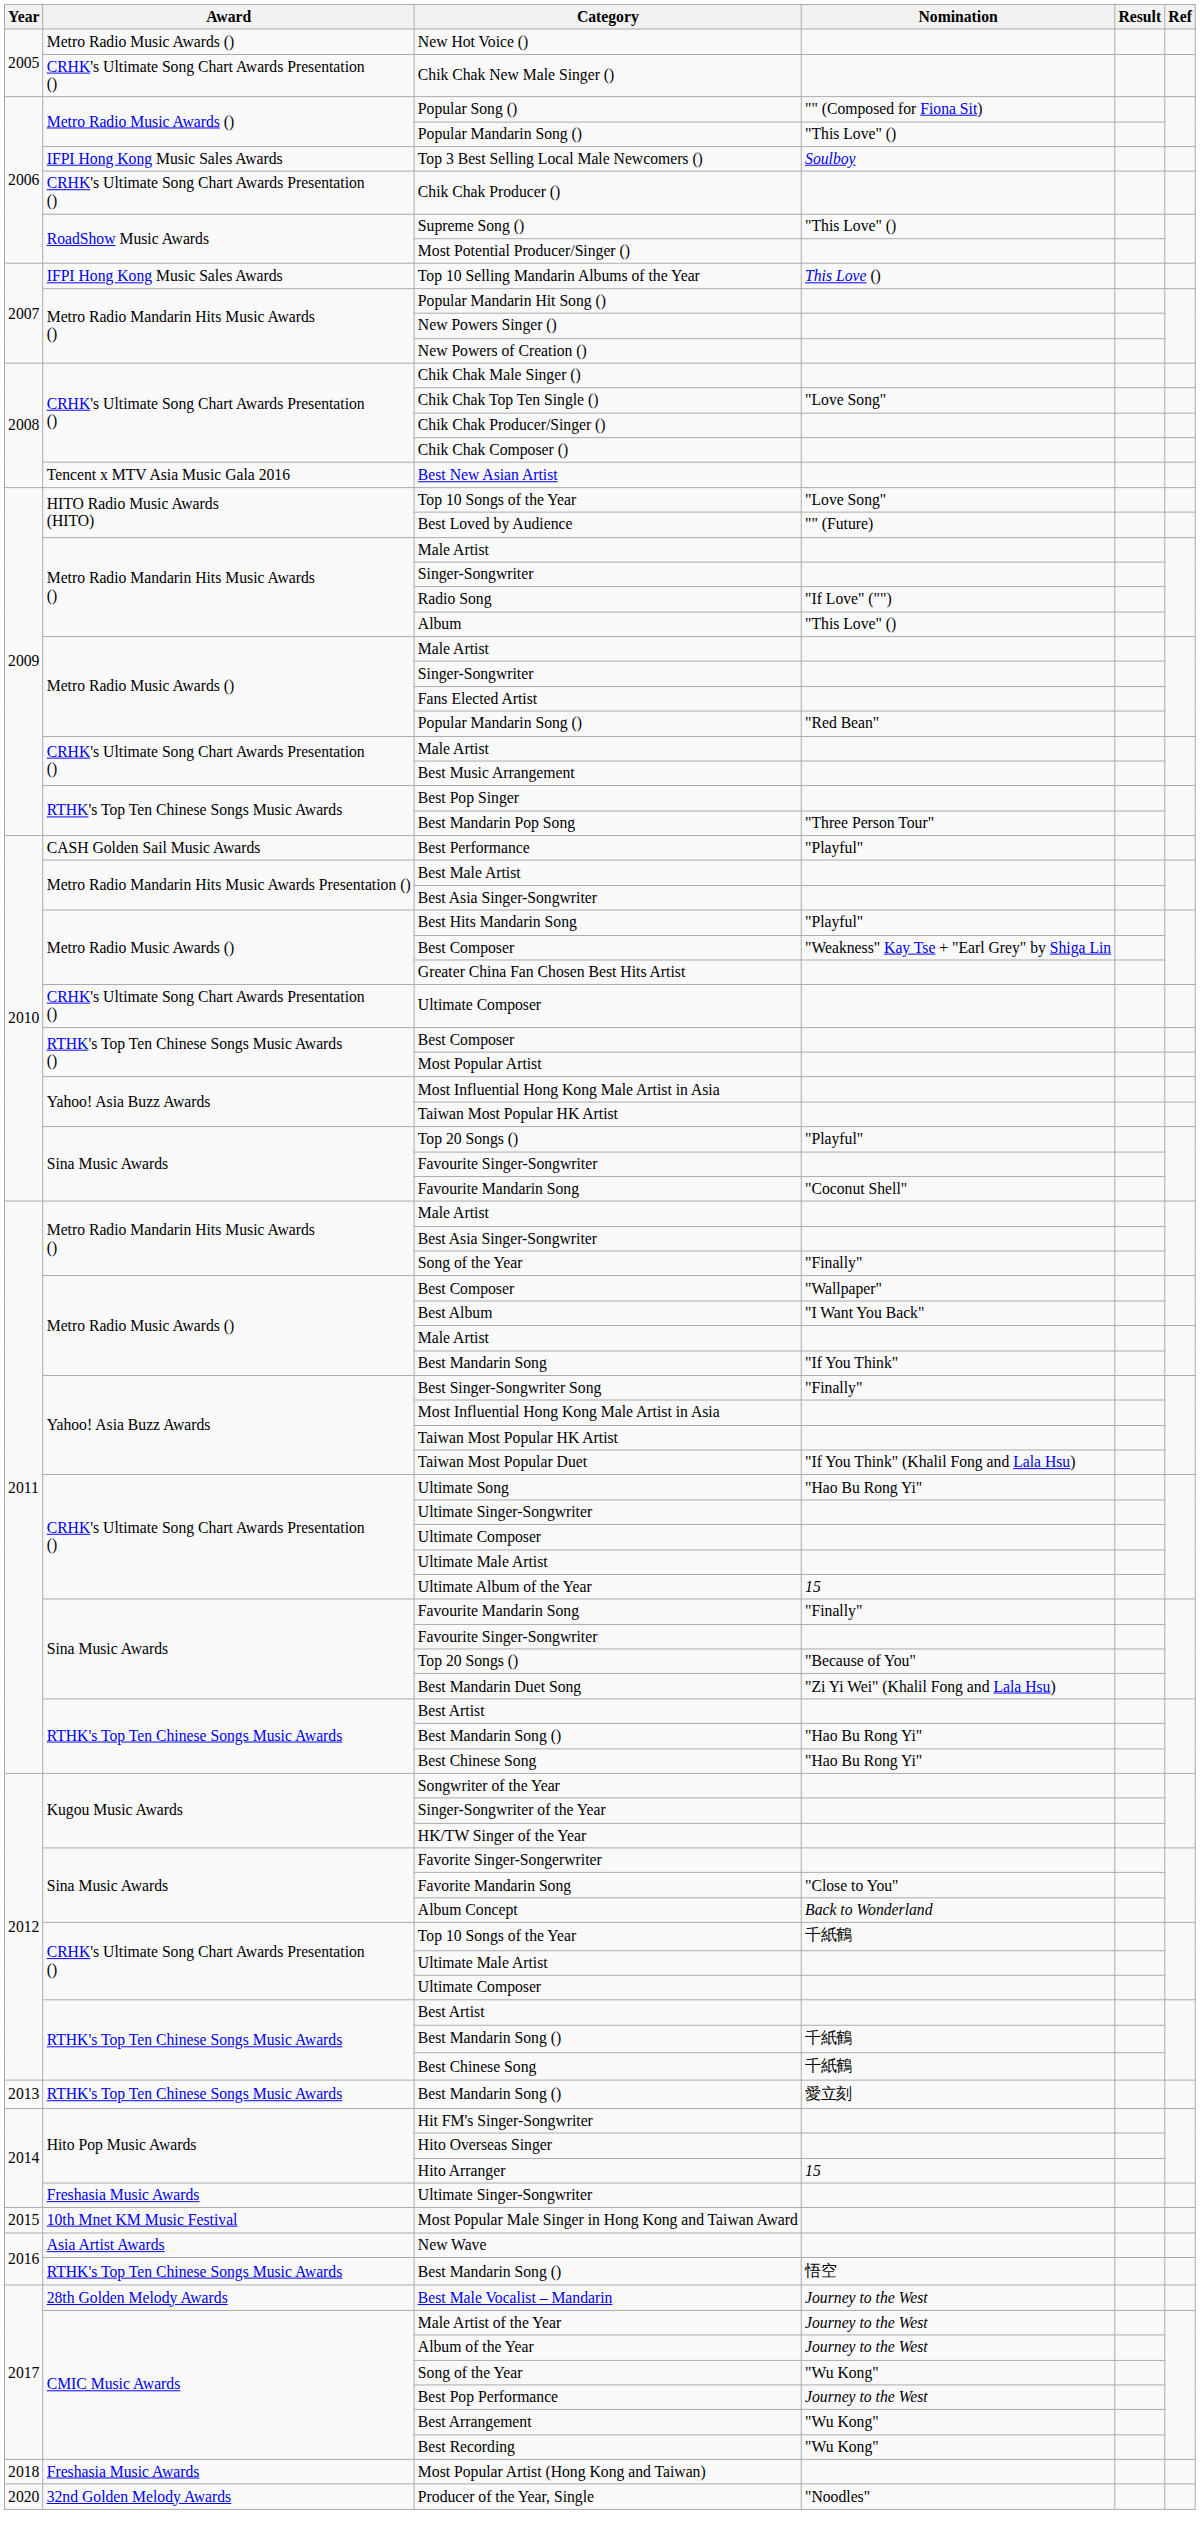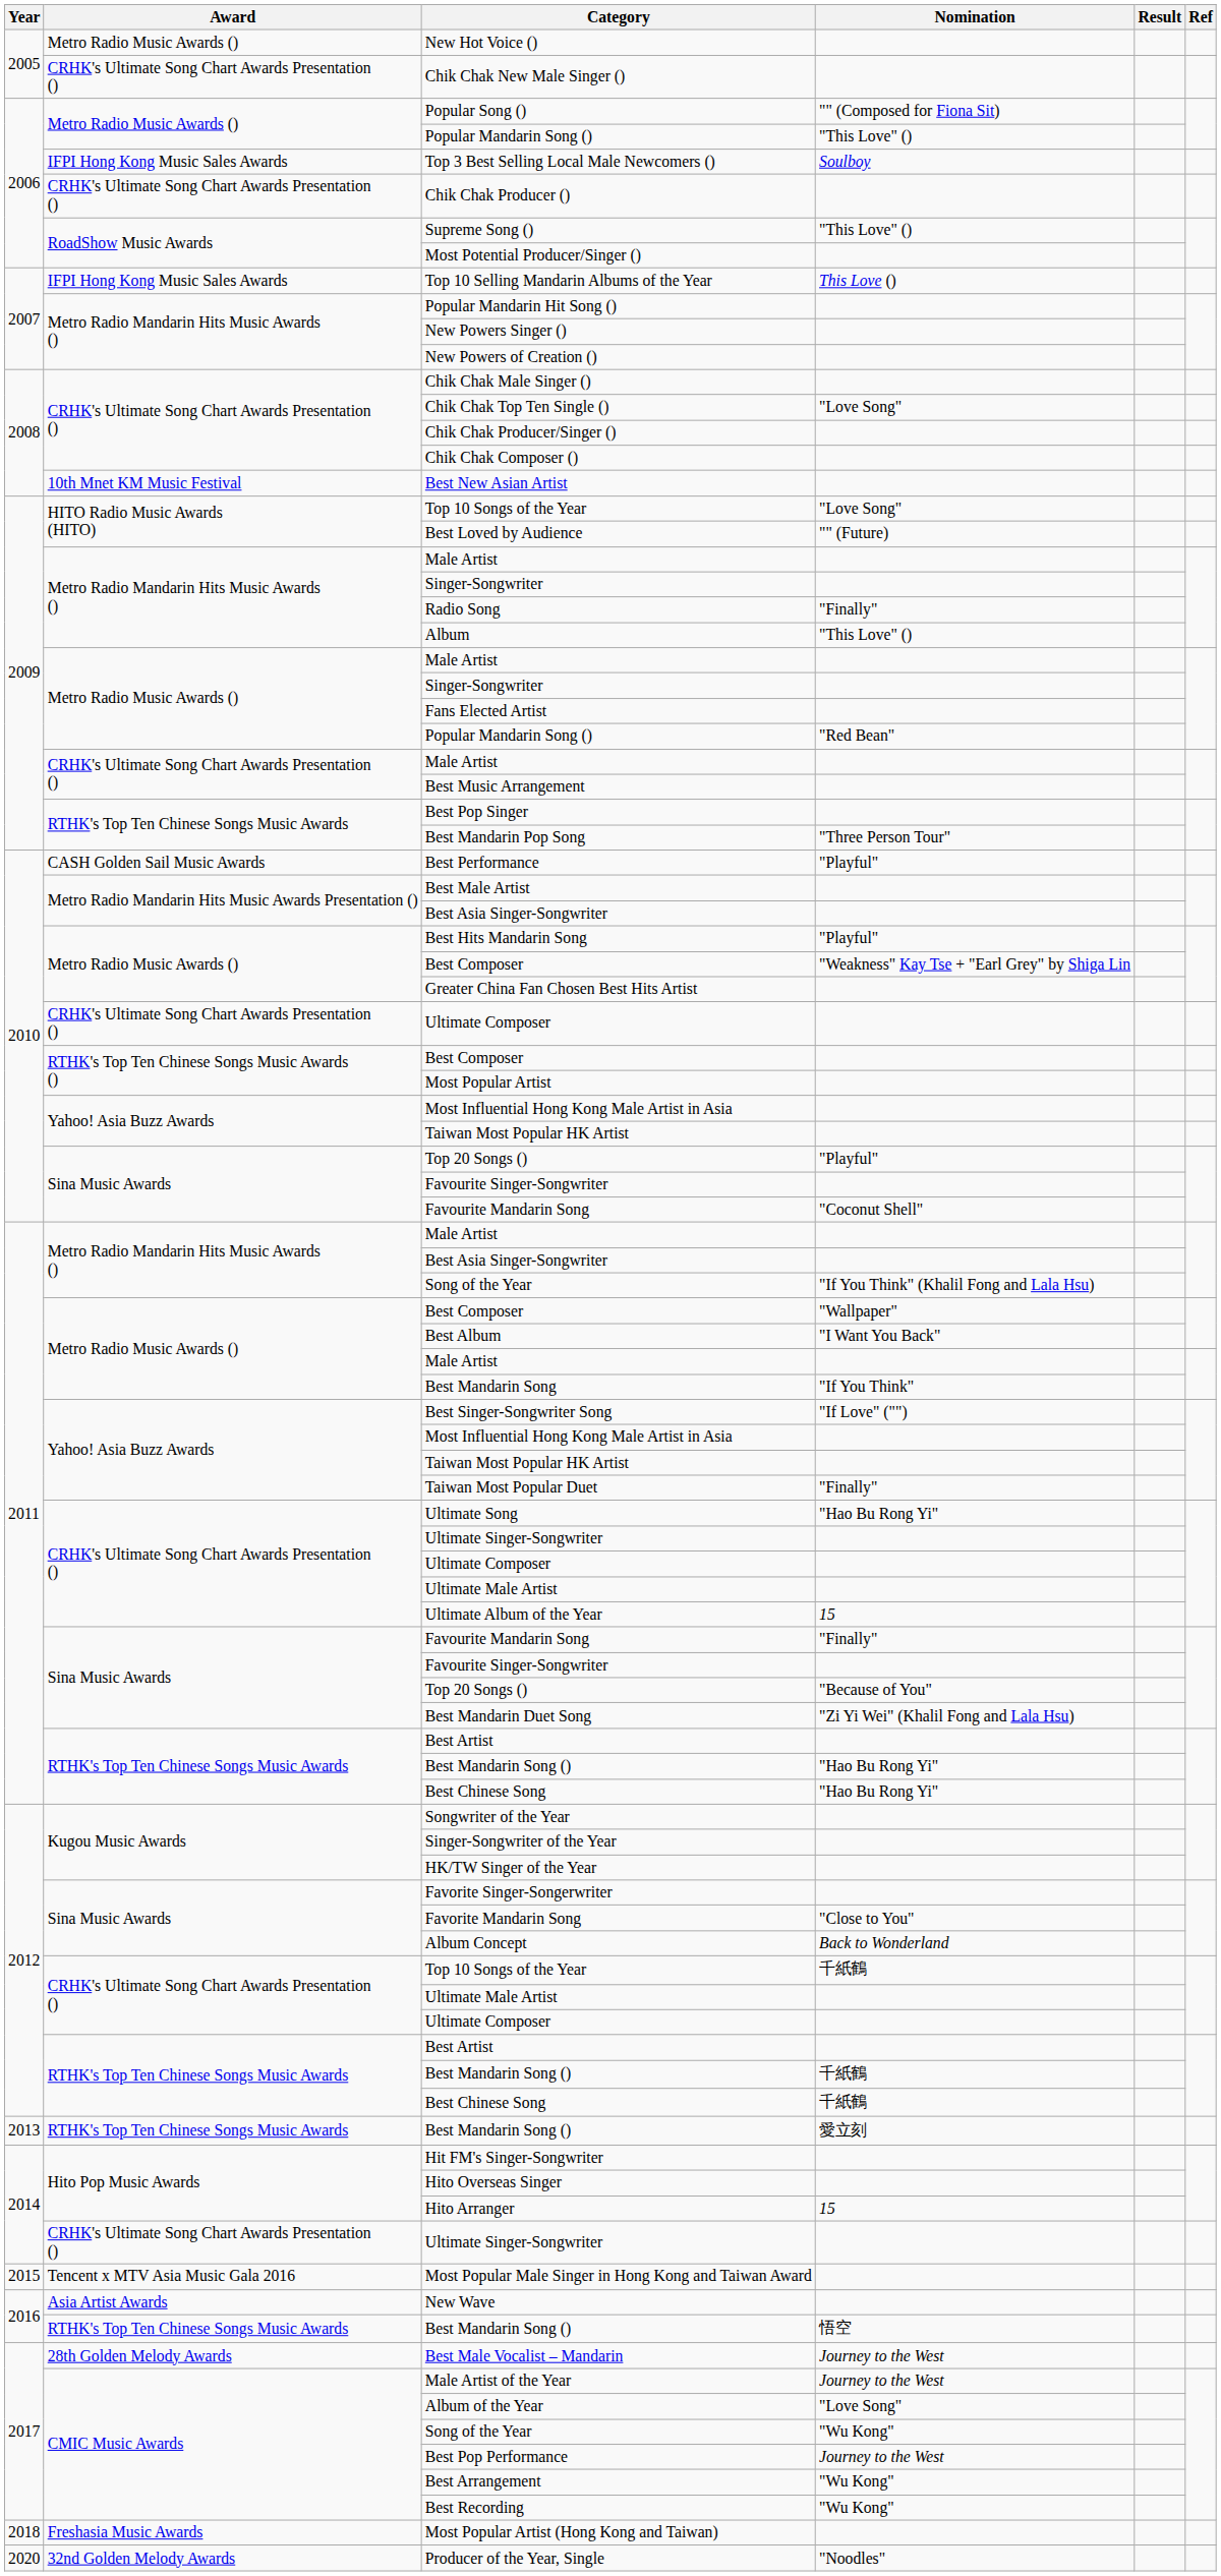Best New Asian Artist | Award: Tencent x MTV Asia Music Gala 2016 -> 10th Mnet KM Music Festival
Radio Song | Nomination: "If Love" ("") -> "Finally"
2011 / Song of the Year | Nomination: "Finally" -> "If You Think" (Khalil Fong and Lala Hsu)
Best Singer-Songwriter Song | Nomination: "Finally" -> "If Love" ("")
Taiwan Most Popular Duet | Nomination: "If You Think" (Khalil Fong and Lala Hsu) -> "Finally"
2014 / Ultimate Singer-Songwriter | Award: Freshasia Music Awards -> CRHK's Ultimate Song Chart Awards Presentation ()
Most Popular Male Singer in Hong Kong and Taiwan Award | Award: 10th Mnet KM Music Festival -> Tencent x MTV Asia Music Gala 2016
Album of the Year | Nomination: Journey to the West -> "Love Song"
